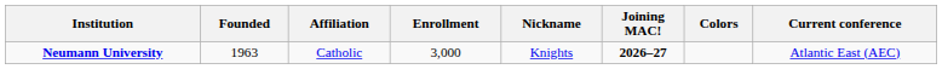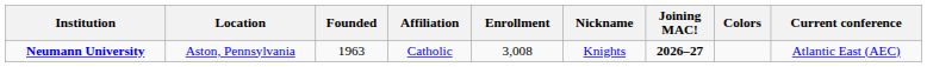+ column: Location | Aston, Pennsylvania
Neumann University | Enrollment: 3,000 -> 3,008
